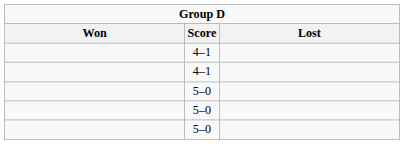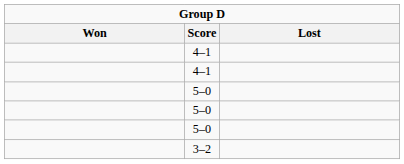+ row: 3–2
